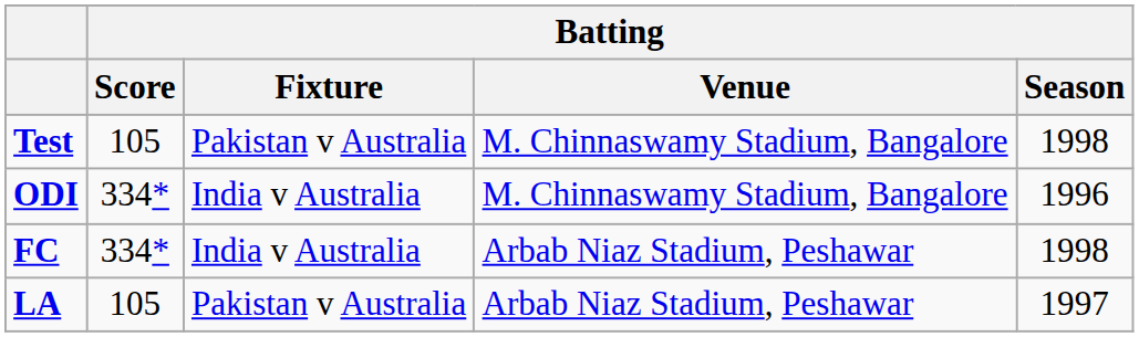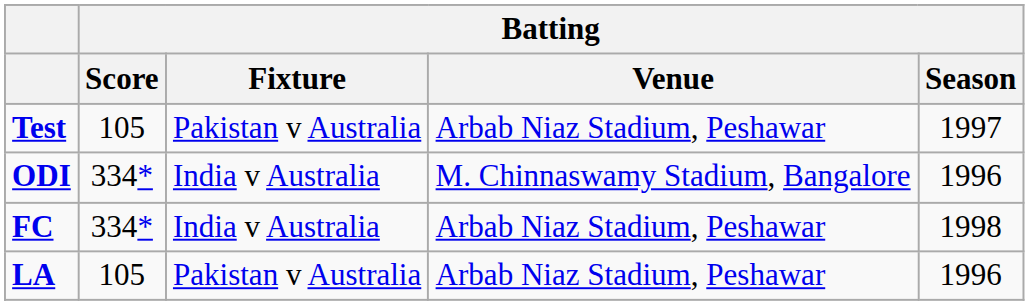Test | Batting / Venue: M. Chinnaswamy Stadium, Bangalore -> Arbab Niaz Stadium, Peshawar
Test | Batting / Season: 1998 -> 1997
LA | Batting / Season: 1997 -> 1996
